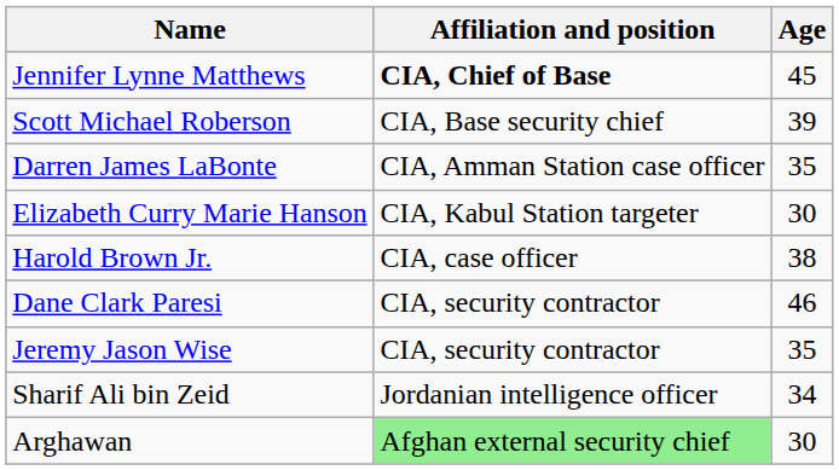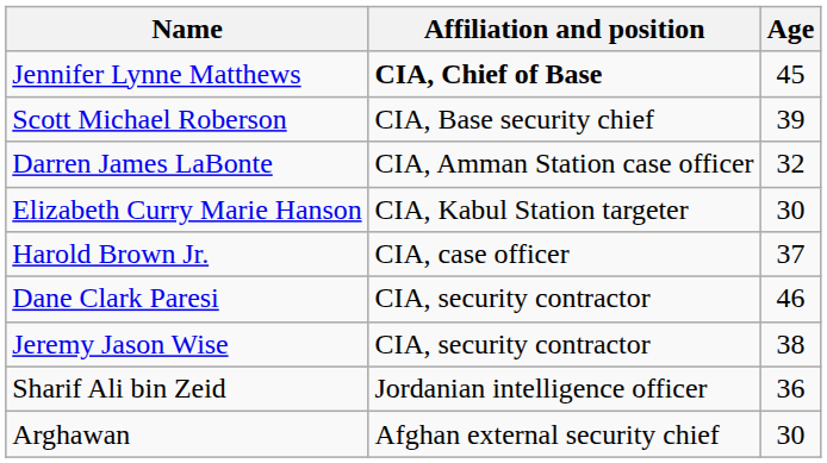Darren James LaBonte | Age: 35 -> 32
Harold Brown Jr. | Age: 38 -> 37
Jeremy Jason Wise | Age: 35 -> 38
Sharif Ali bin Zeid | Age: 34 -> 36
Arghawan | Affiliation and position: lightgreen background -> no background
